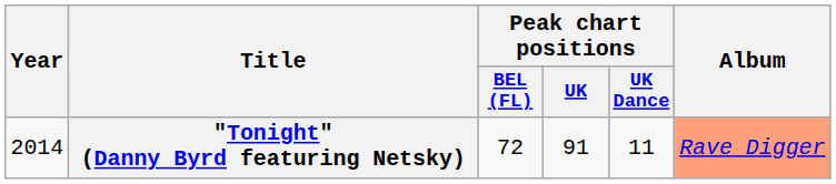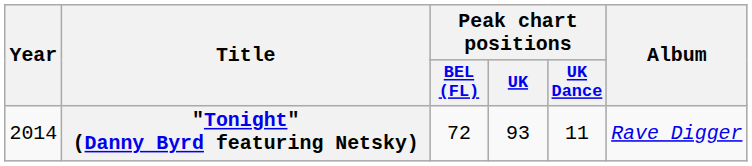"Tonight" (Danny Byrd featuring Netsky) | Peak chart positions / UK: 91 -> 93
"Tonight" (Danny Byrd featuring Netsky) | Album: lightsalmon background -> no background
